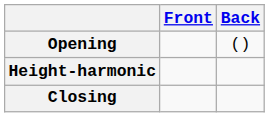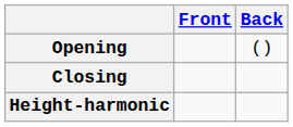rows swapped: Height-harmonic <-> Closing
